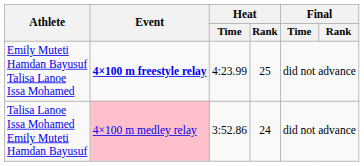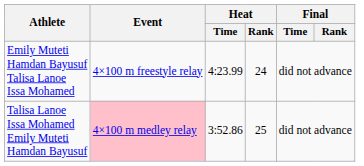Emily Muteti Hamdan Bayusuf Talisa Lanoe Issa Mohamed | Event: bold -> normal
Emily Muteti Hamdan Bayusuf Talisa Lanoe Issa Mohamed | Heat / Rank: 25 -> 24
Talisa Lanoe Issa Mohamed Emily Muteti Hamdan Bayusuf | Heat / Rank: 24 -> 25
